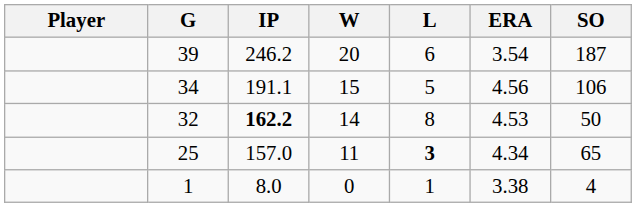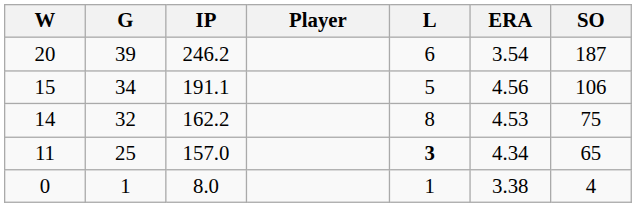columns swapped: Player <-> W
32 | IP: bold -> normal
32 | SO: 50 -> 75
